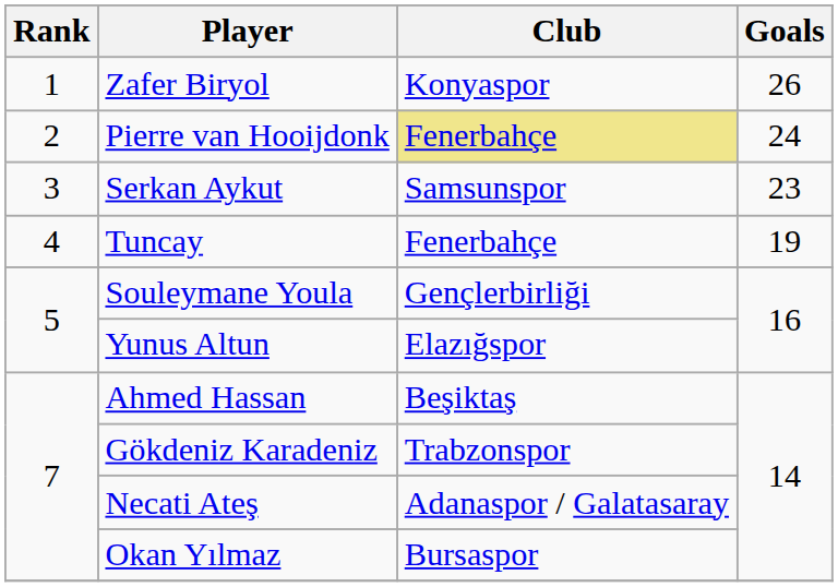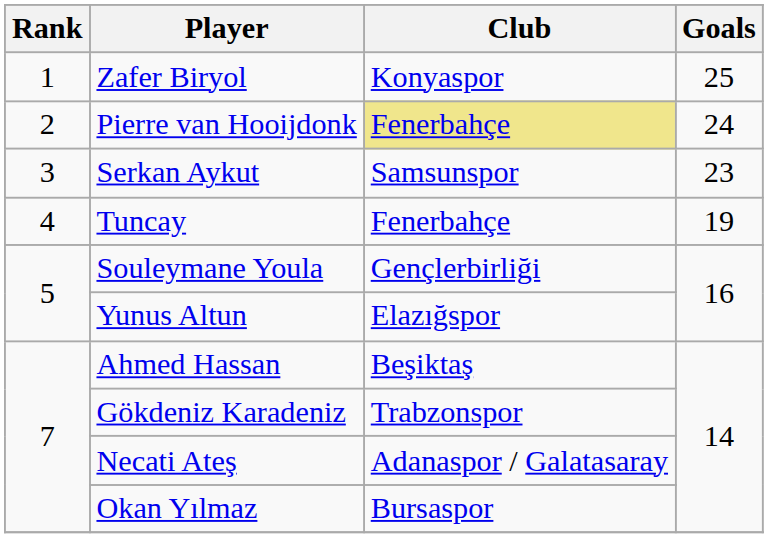Zafer Biryol | Goals: 26 -> 25
